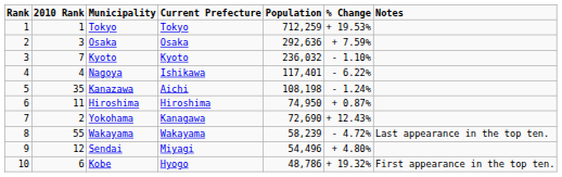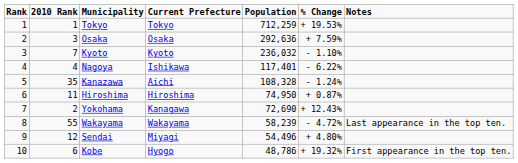Kanazawa | Population: 108,198 -> 108,328
